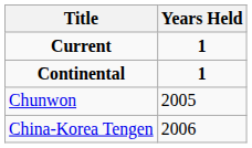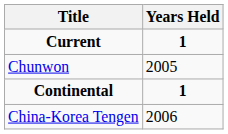rows swapped: Chunwon <-> Continental
